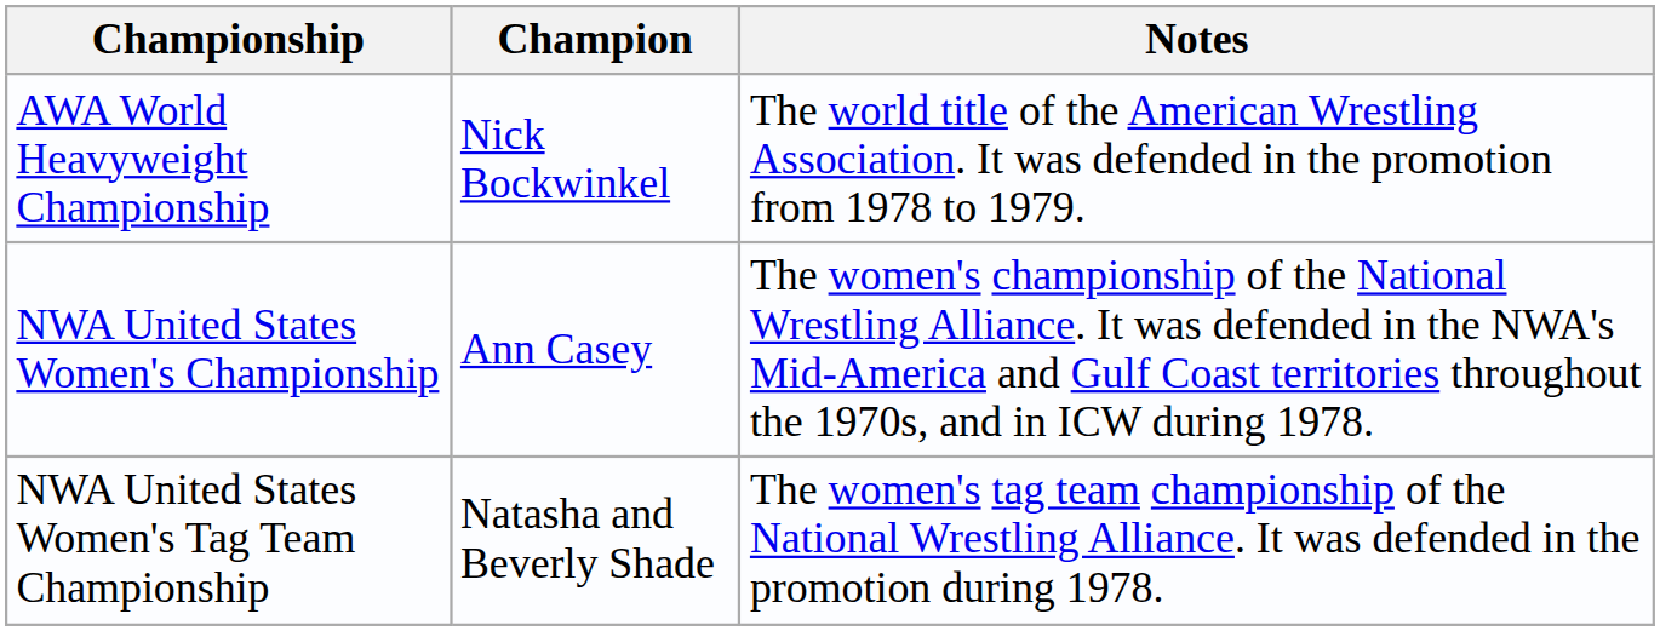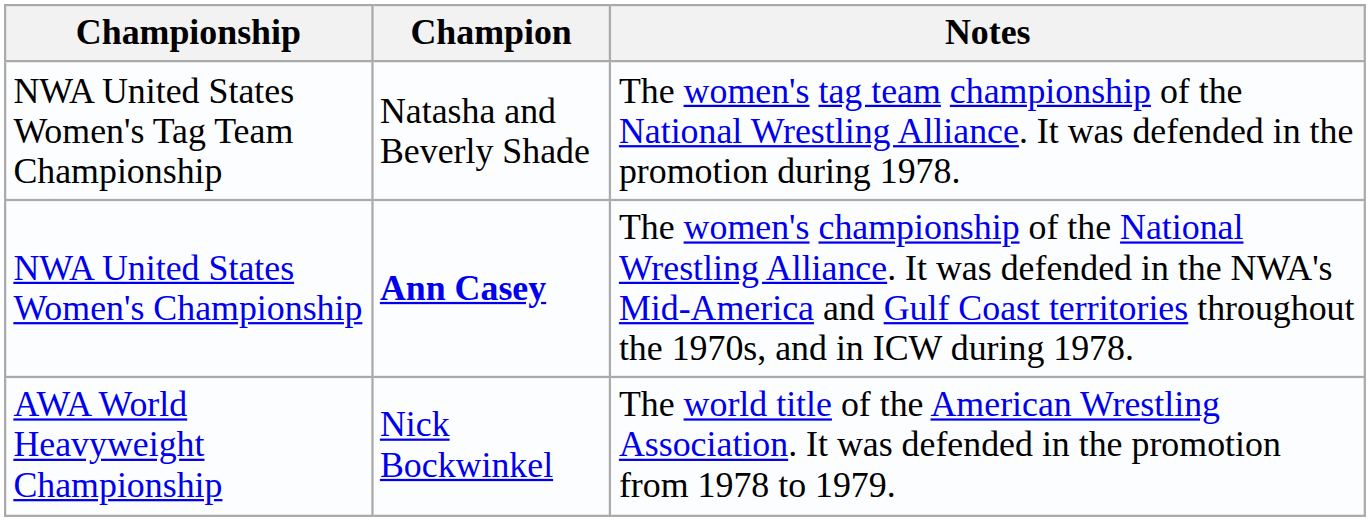rows swapped: AWA World Heavyweight Championship <-> NWA United States Women's Tag Team Championship
NWA United States Women's Championship | Champion: normal -> bold
